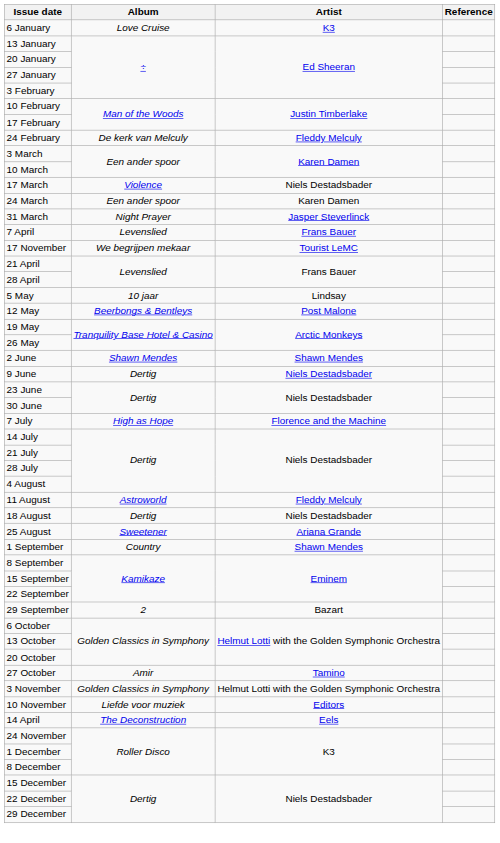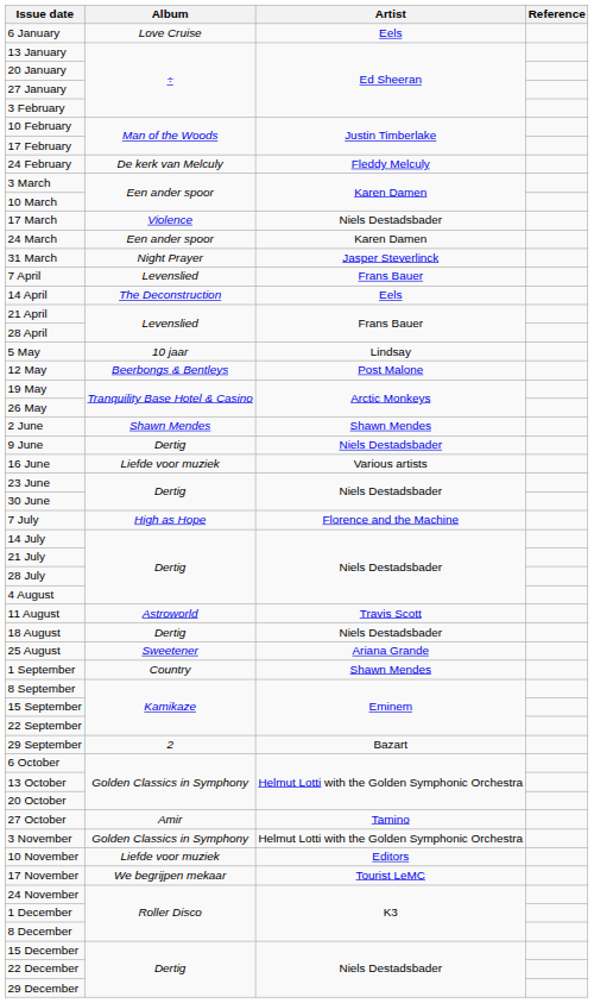6 January | Artist: K3 -> Eels
rows swapped: 14 April <-> 17 November
+ row: 16 June | Liefde voor muziek | Various artists
11 August | Artist: Fleddy Melculy -> Travis Scott
